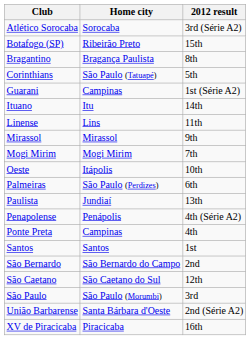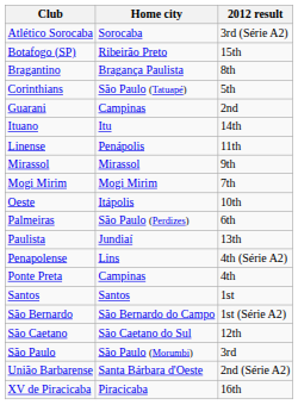Guarani | 2012 result: 1st (Série A2) -> 2nd
Linense | Home city: Lins -> Penápolis
Penapolense | Home city: Penápolis -> Lins
São Bernardo | 2012 result: 2nd -> 1st (Série A2)
